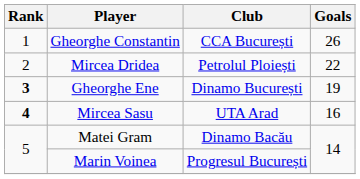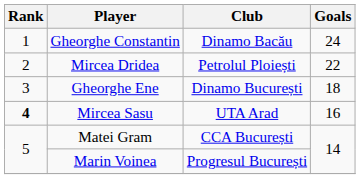Gheorghe Constantin | Club: CCA București -> Dinamo Bacău
Gheorghe Constantin | Goals: 26 -> 24
Gheorghe Ene | Rank: bold -> normal
Gheorghe Ene | Goals: 19 -> 18
Matei Gram | Club: Dinamo Bacău -> CCA București
